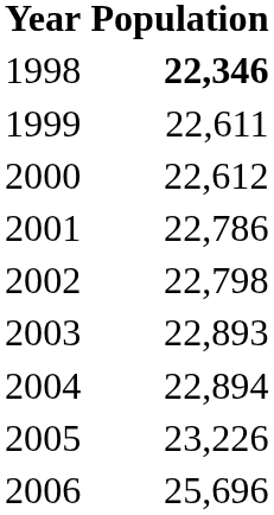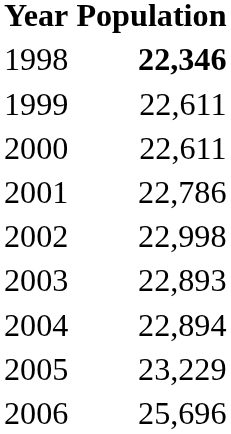2000 | Population: 22,612 -> 22,611
2002 | Population: 22,798 -> 22,998
2005 | Population: 23,226 -> 23,229
